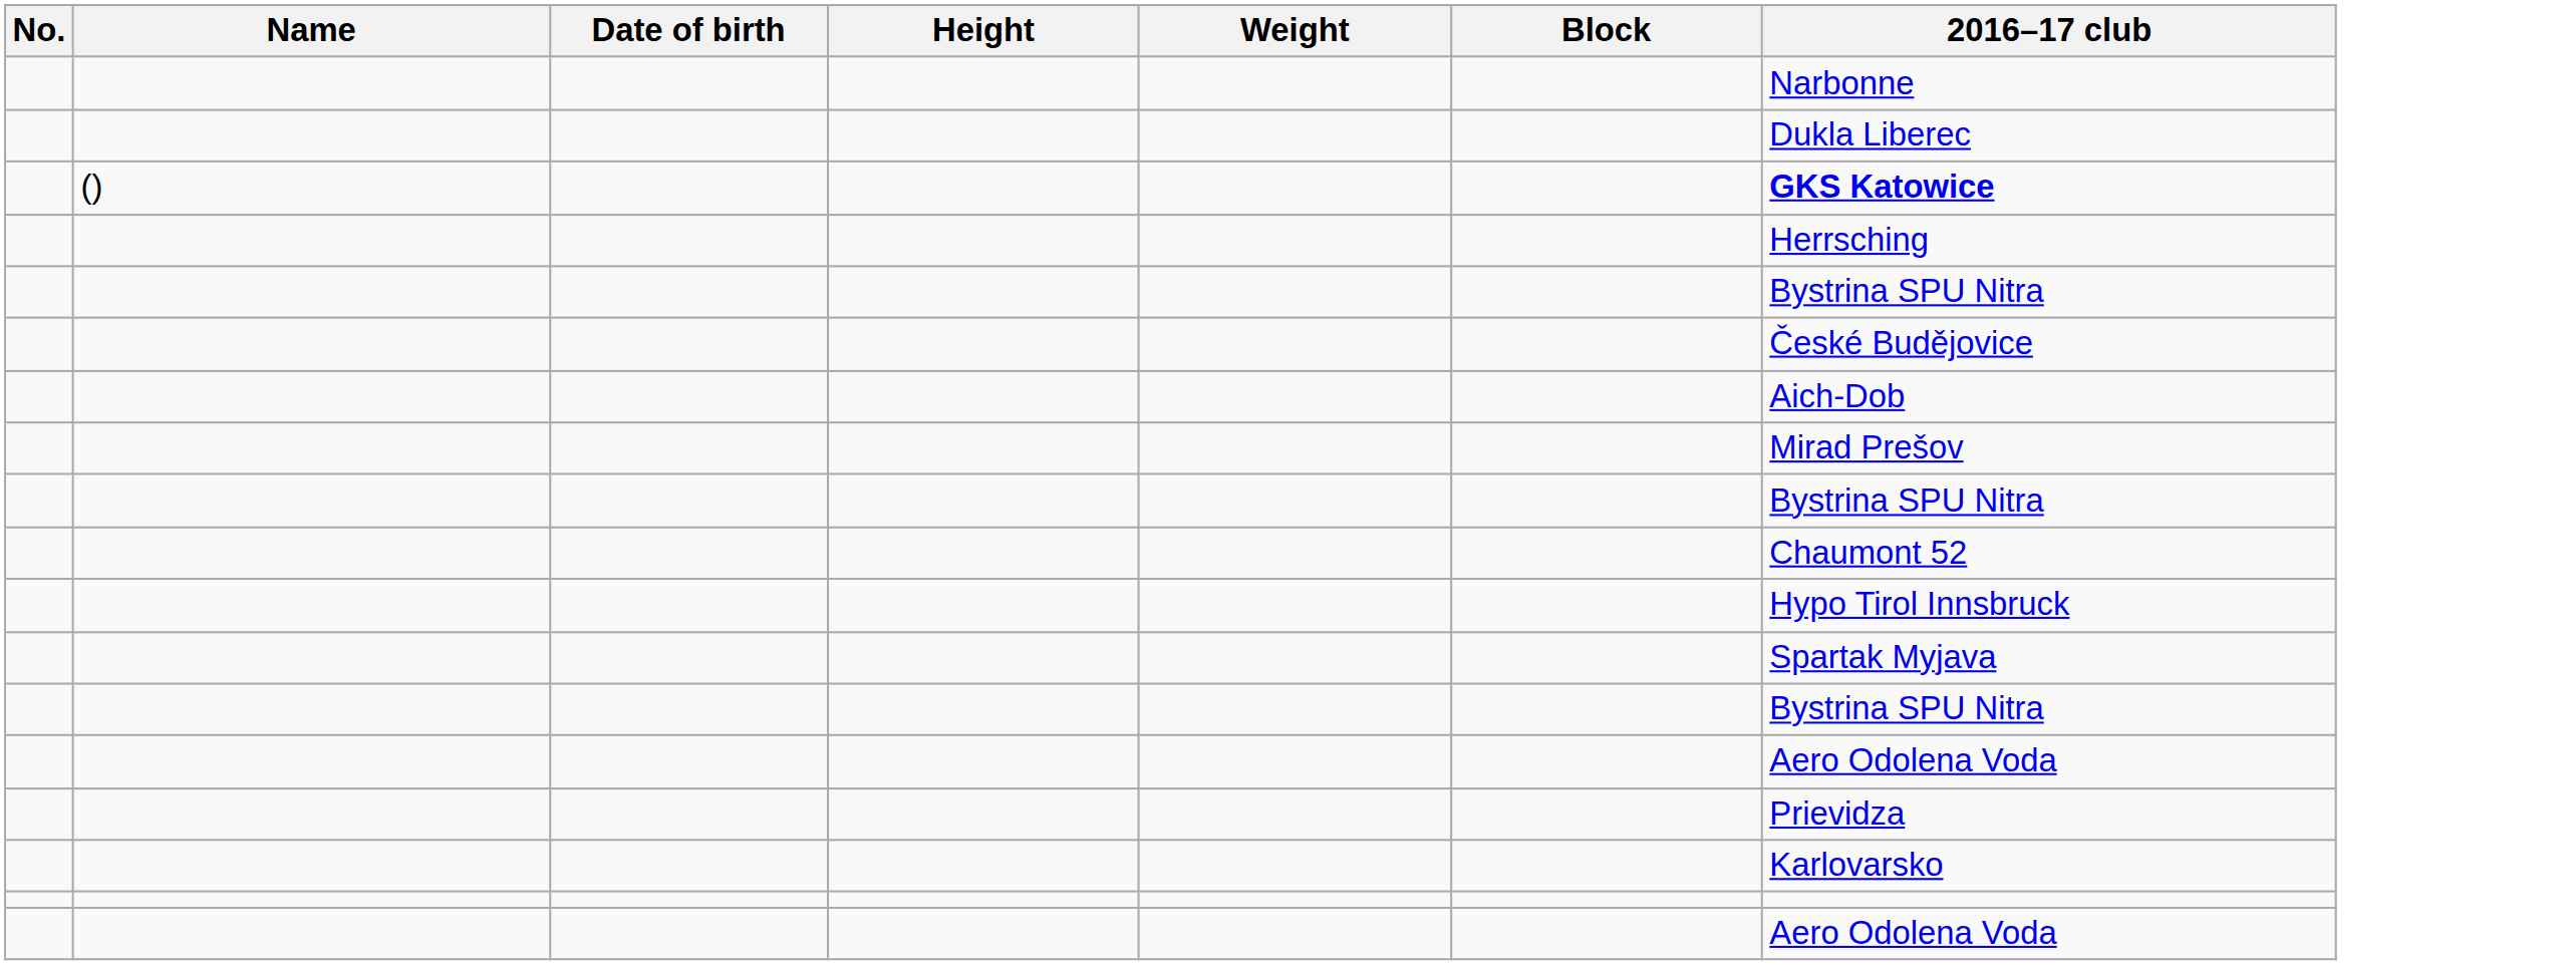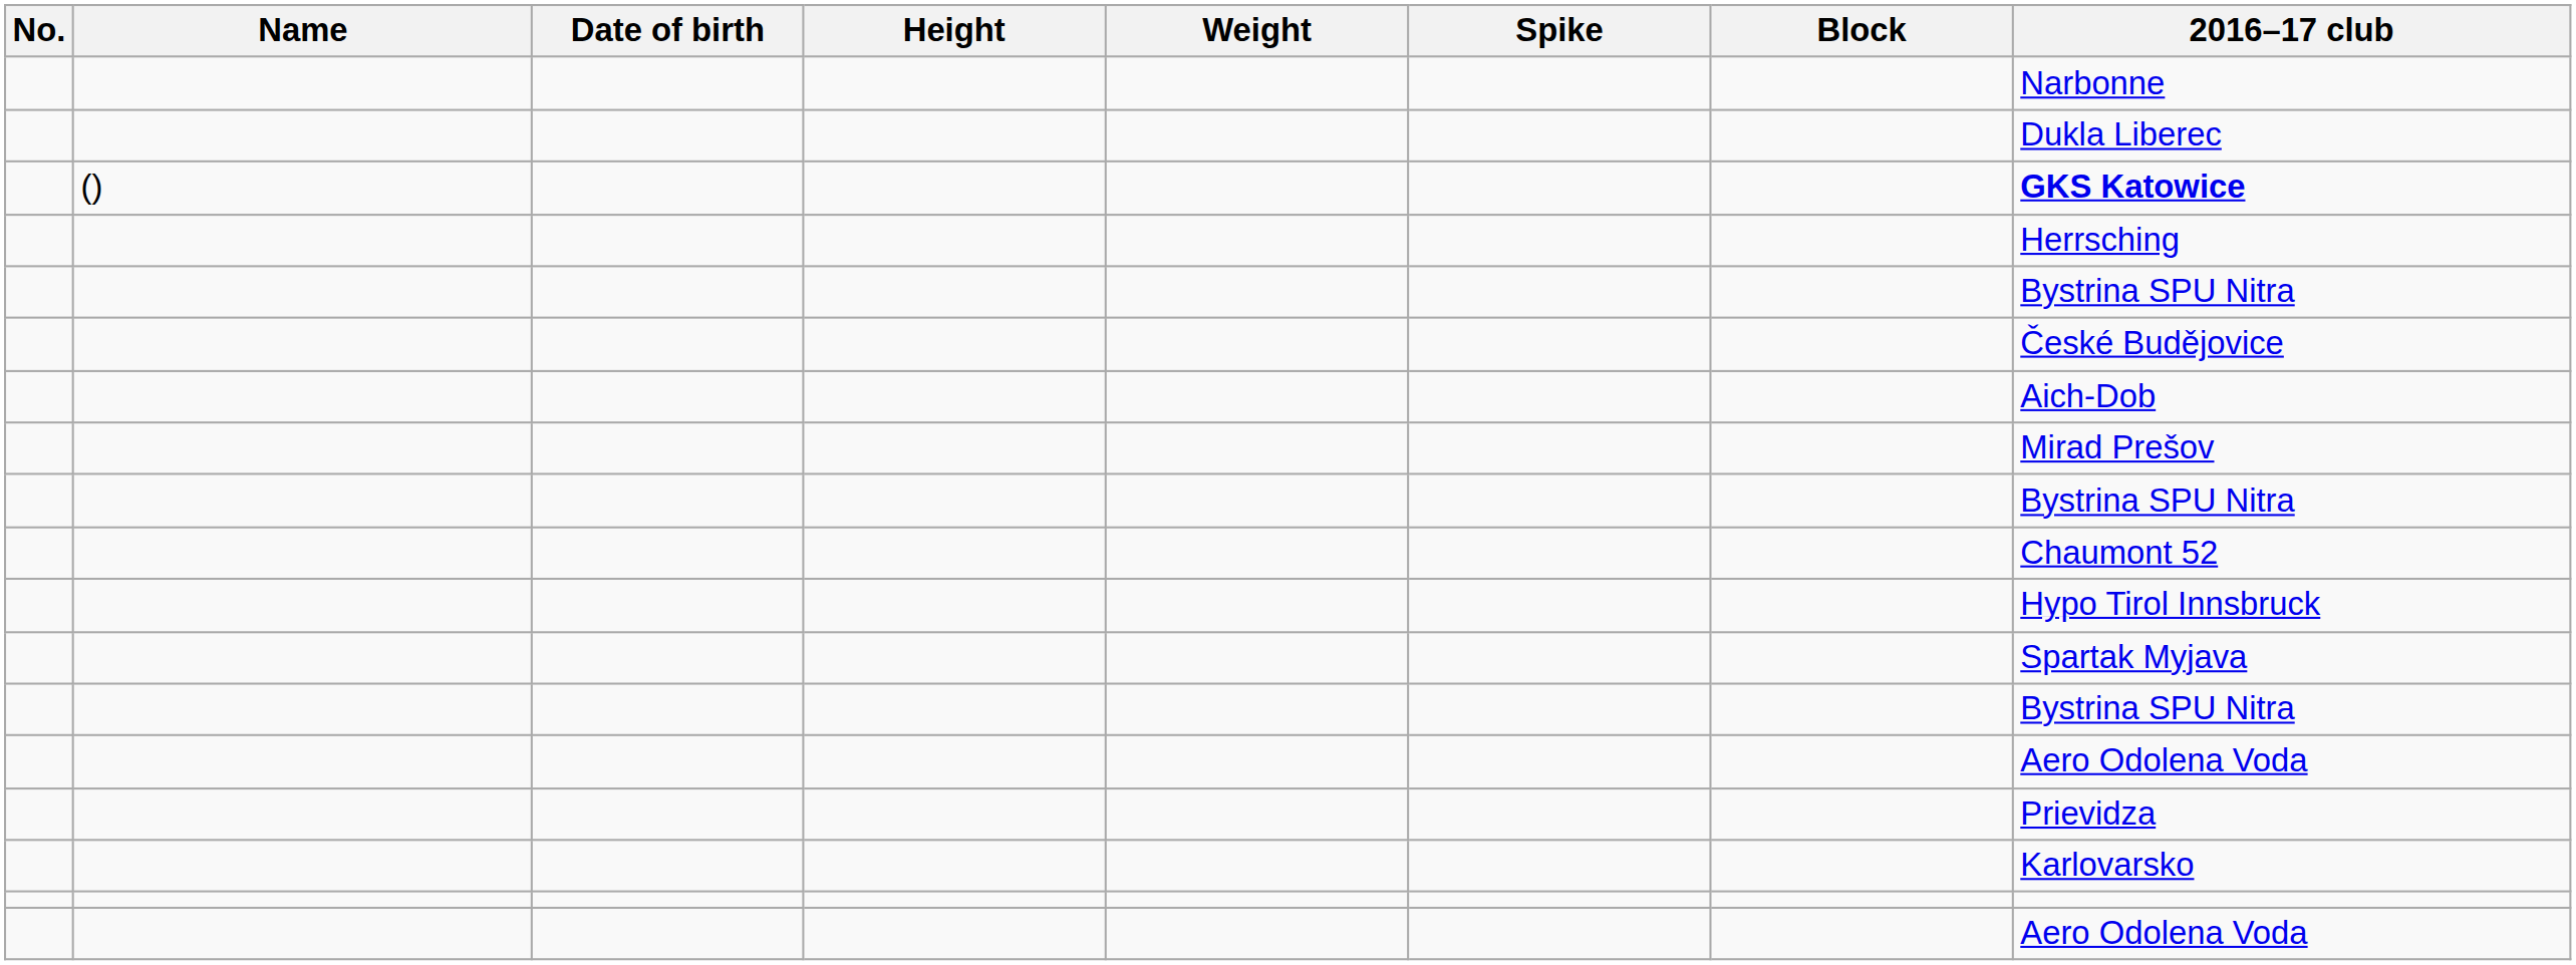+ column: Spike
